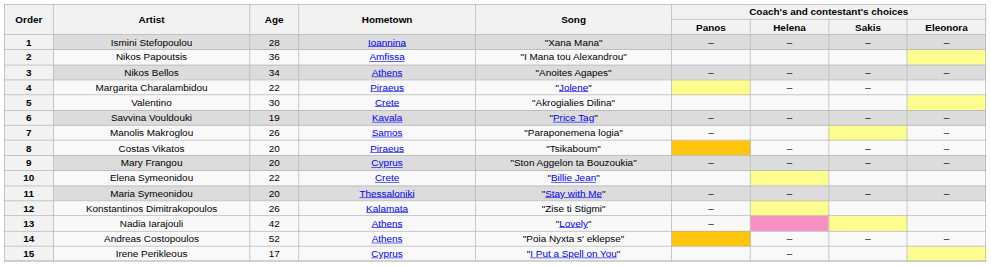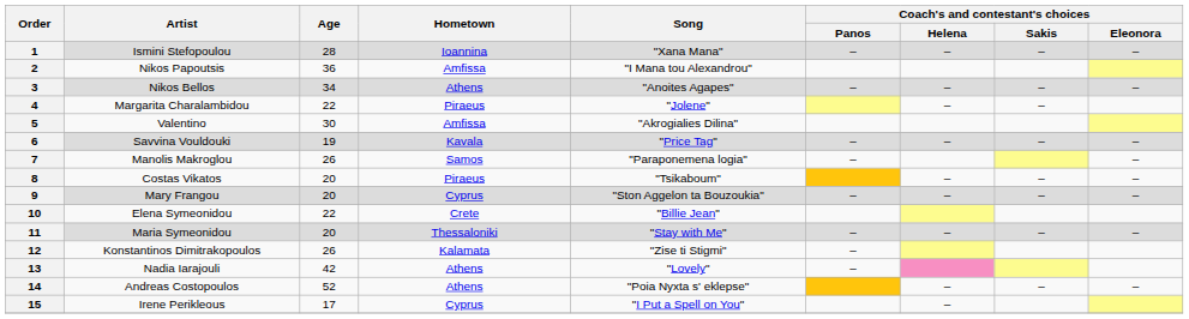5 | Hometown: Crete -> Amfissa
